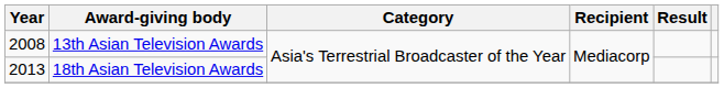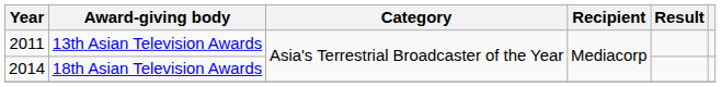13th Asian Television Awards | Year: 2008 -> 2011
18th Asian Television Awards | Year: 2013 -> 2014
